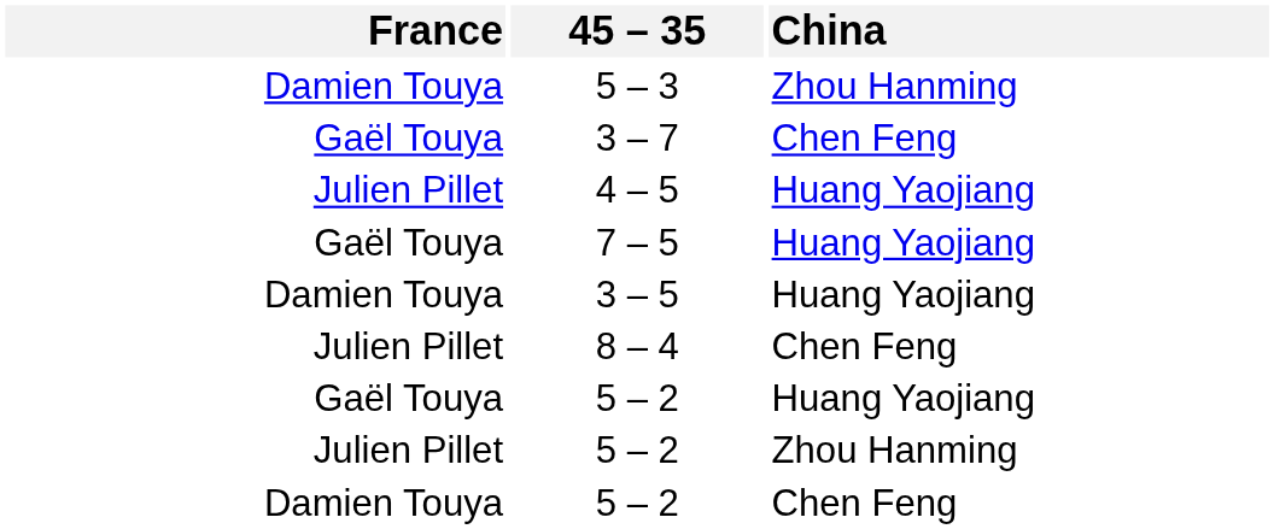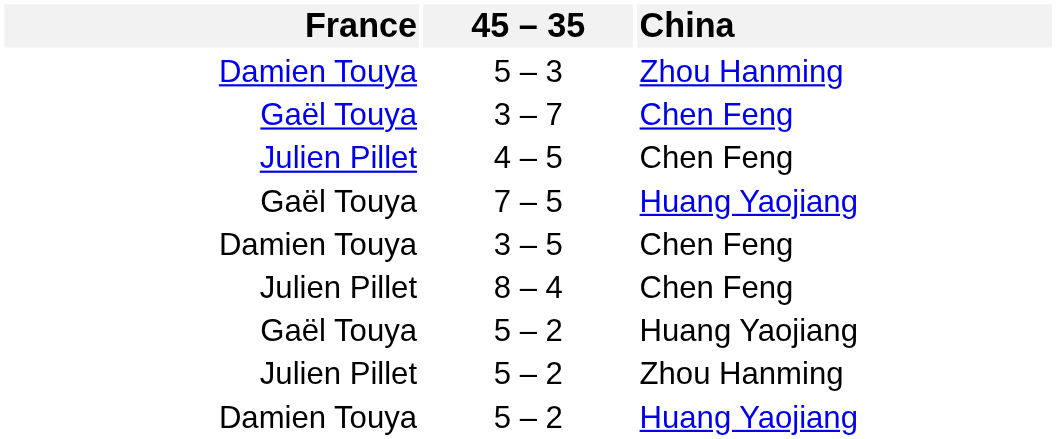4 – 5 | China: Huang Yaojiang -> Chen Feng
3 – 5 | China: Huang Yaojiang -> Chen Feng
Damien Touya / 5 – 2 | China: Chen Feng -> Huang Yaojiang
